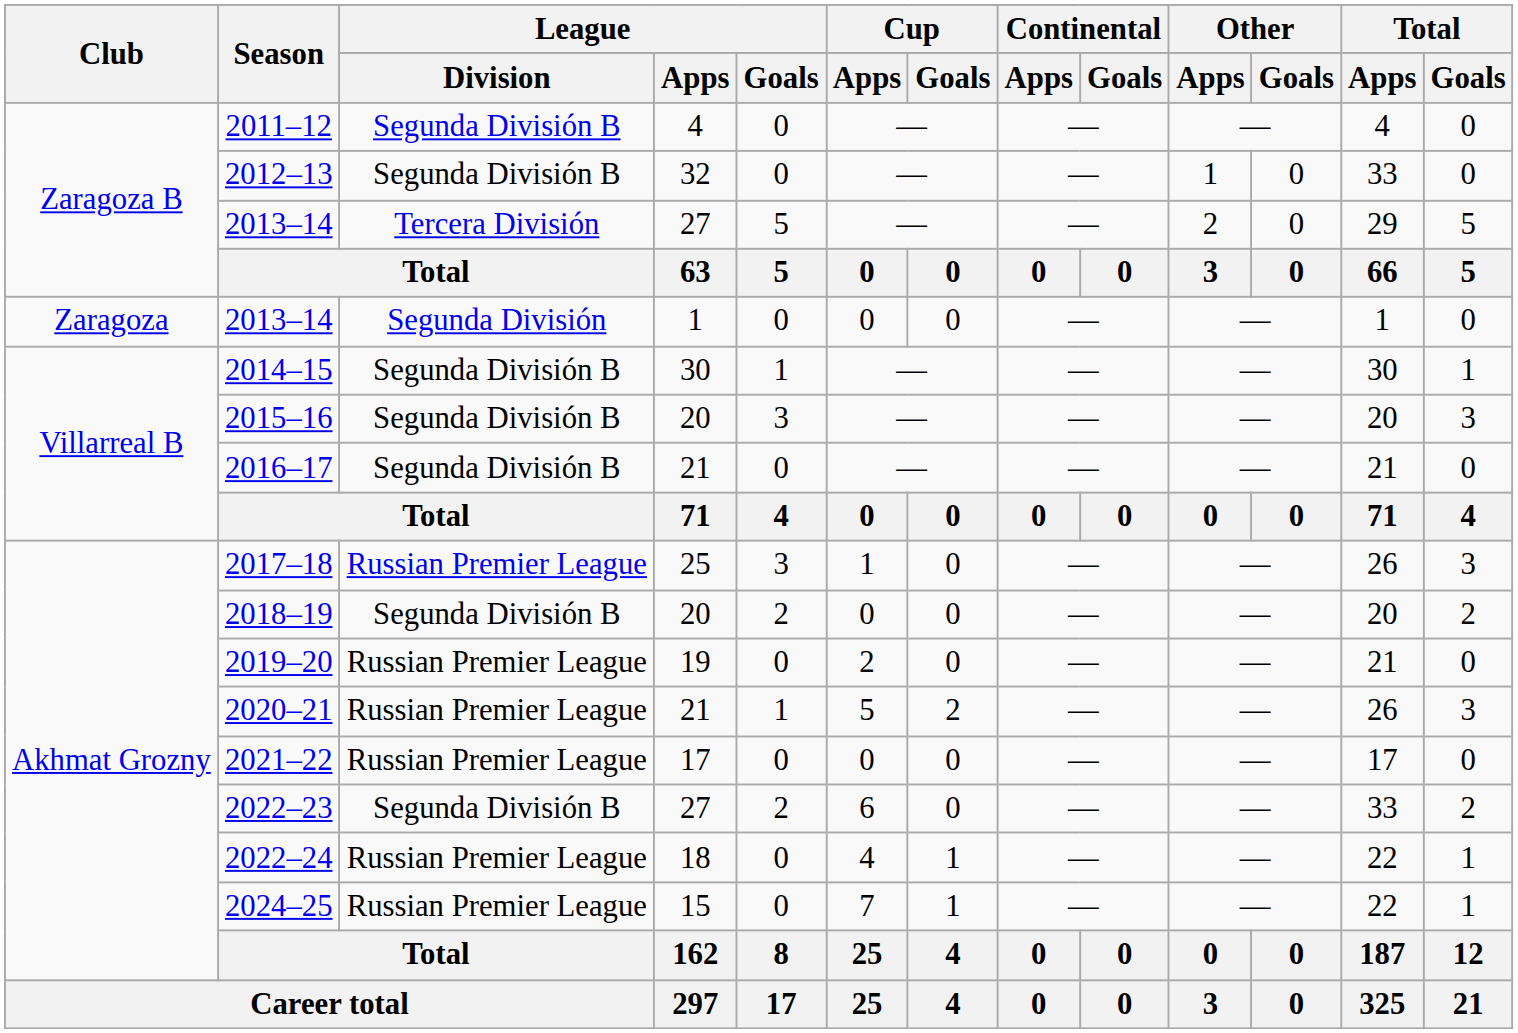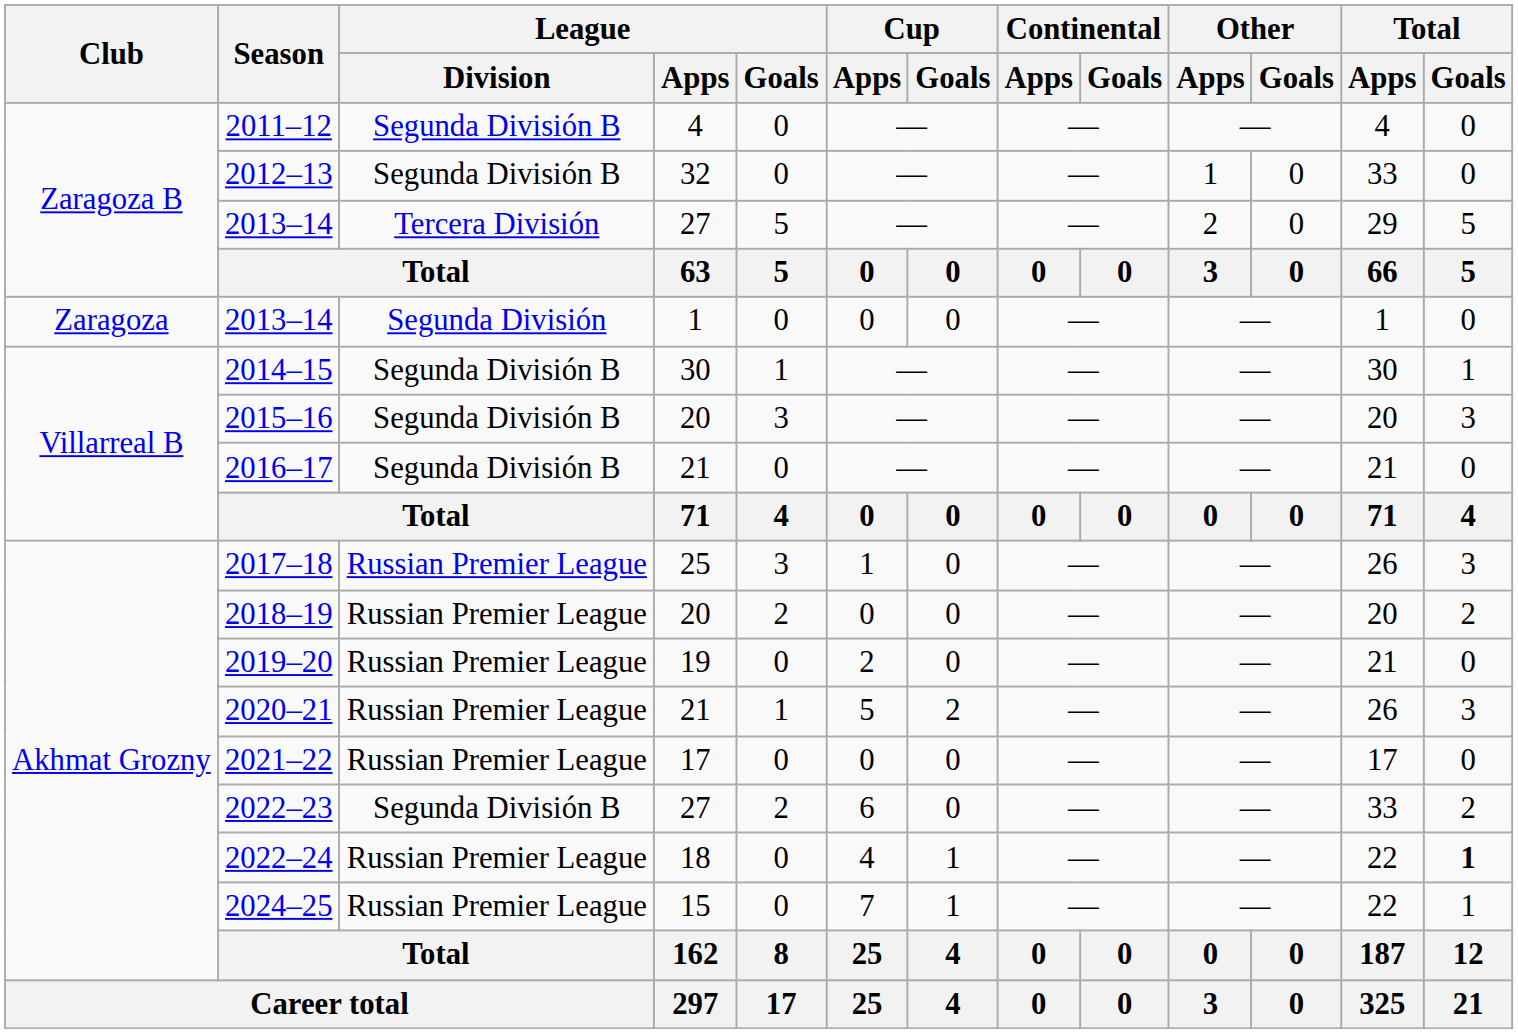2018–19 | League / Division: Segunda División B -> Russian Premier League
2022–24 | Total / Goals: normal -> bold
